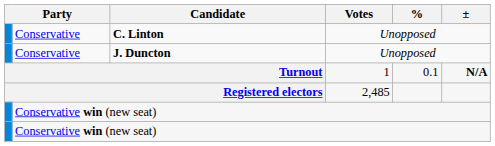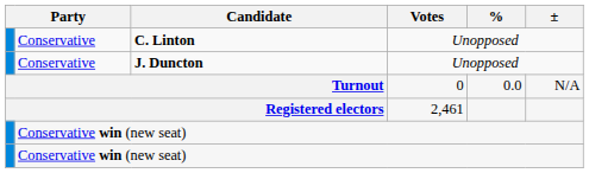Turnout | Votes: 1 -> 0
Turnout | %: 0.1 -> 0.0
Turnout | ±: bold -> normal
Registered electors | Votes: 2,485 -> 2,461
